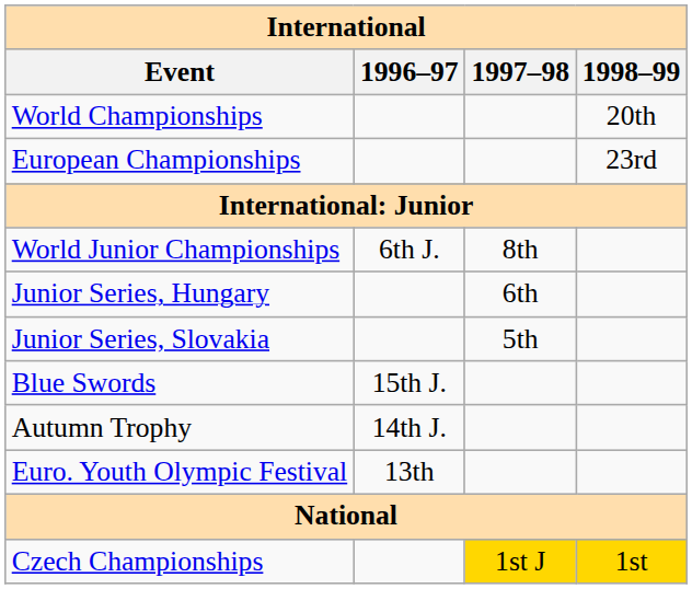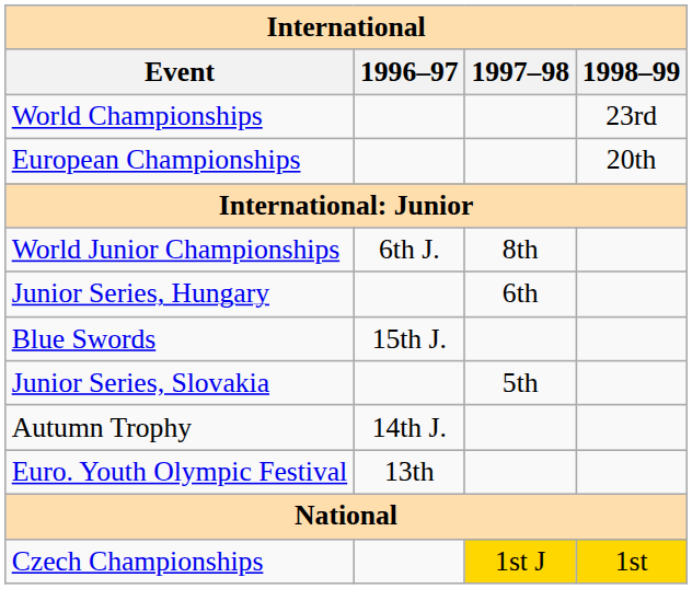World Championships | 1998–99: 20th -> 23rd
European Championships | 1998–99: 23rd -> 20th
rows swapped: Junior Series, Slovakia <-> Blue Swords
